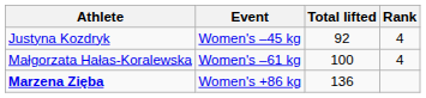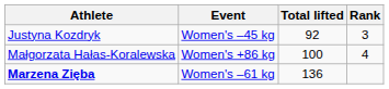Justyna Kozdryk | Rank: 4 -> 3
Małgorzata Hałas-Koralewska | Event: Women's –61 kg -> Women's +86 kg
Marzena Zięba | Event: Women's +86 kg -> Women's –61 kg
